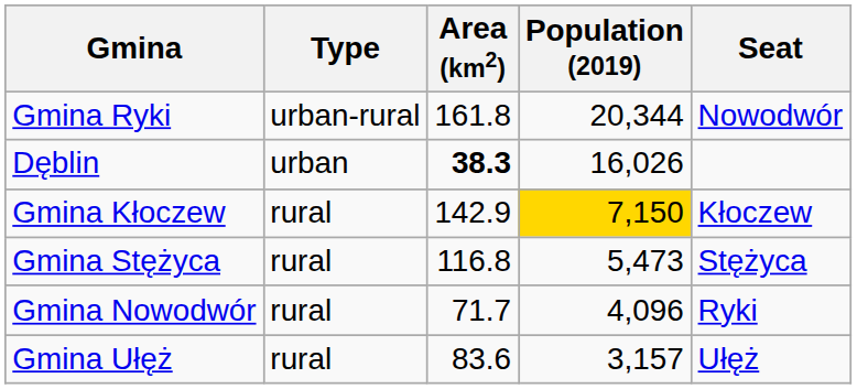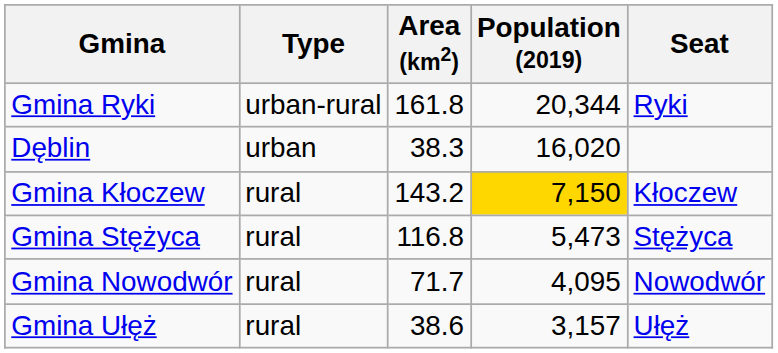Gmina Ryki | Seat: Nowodwór -> Ryki
Dęblin | Area (km2): bold -> normal
Dęblin | Population (2019): 16,026 -> 16,020
Gmina Kłoczew | Area (km2): 142.9 -> 143.2
Gmina Nowodwór | Population (2019): 4,096 -> 4,095
Gmina Nowodwór | Seat: Ryki -> Nowodwór
Gmina Ułęż | Area (km2): 83.6 -> 38.6
